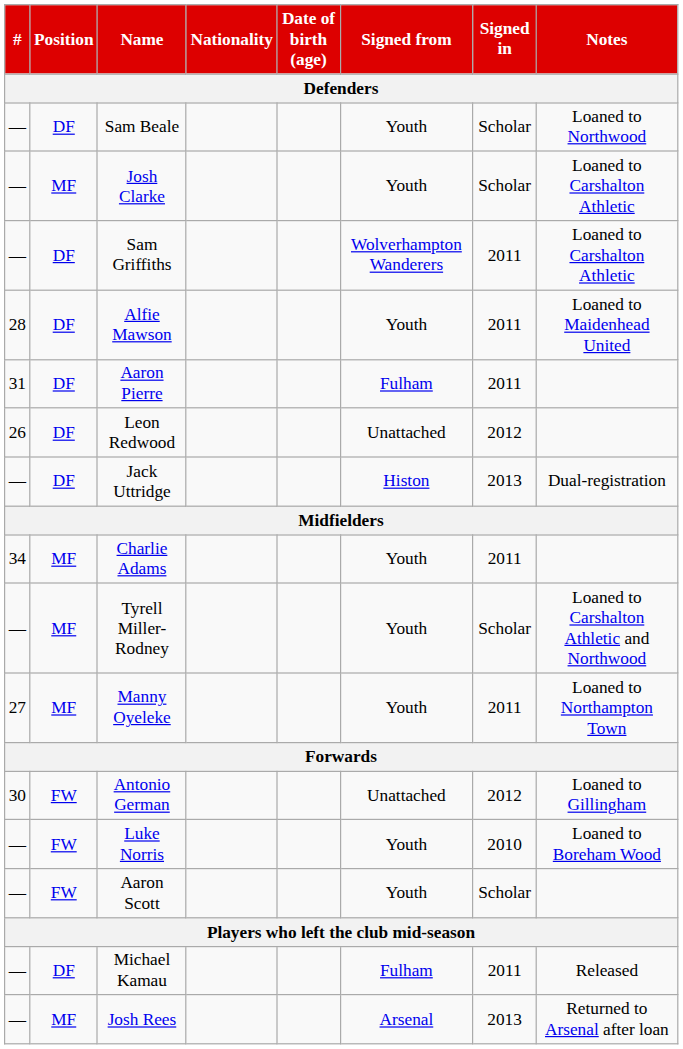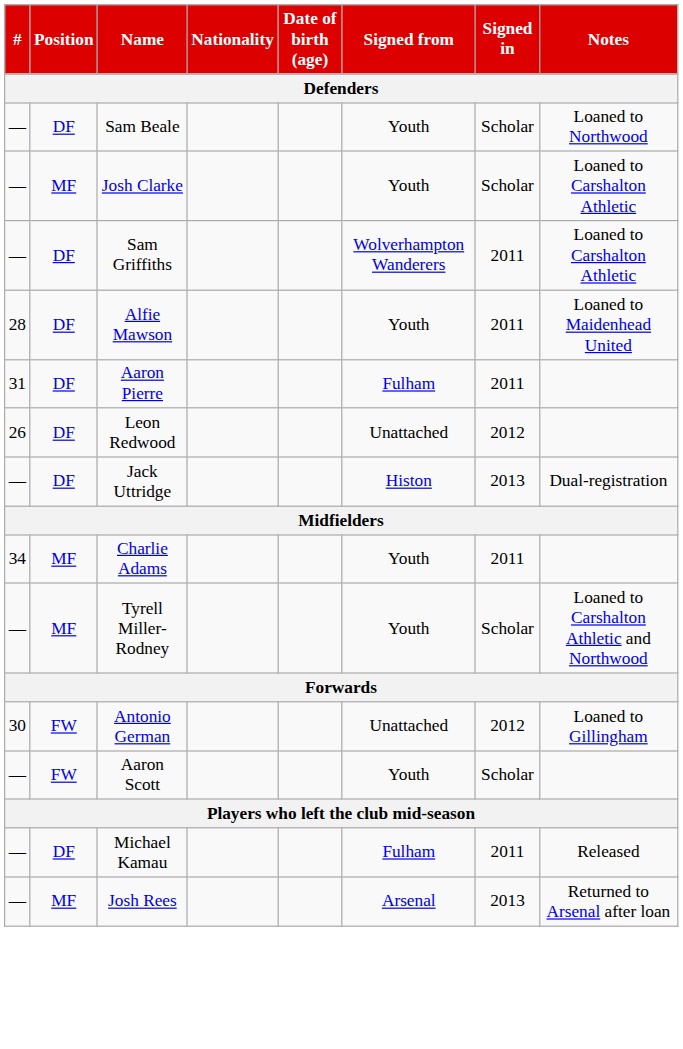- row: 27 | MF | Manny Oyeleke | Youth | 2011 | Loaned to Northampton Town
- row: — | FW | Luke Norris | Youth | 2010 | Loaned to Boreham Wood
